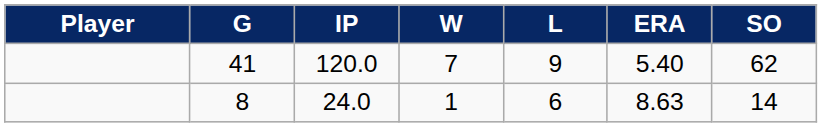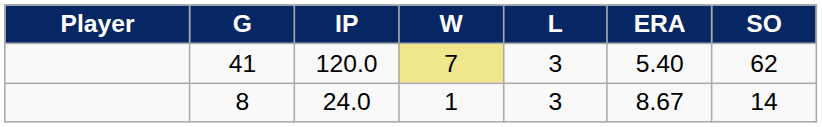41 | W: no background -> khaki background
41 | L: 9 -> 3
8 | L: 6 -> 3
8 | ERA: 8.63 -> 8.67
